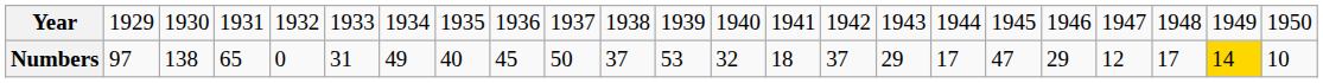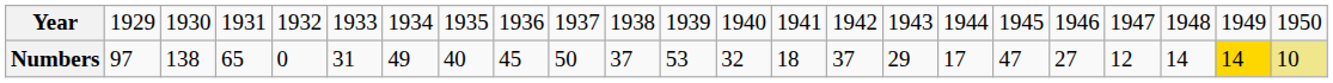Numbers | column 19: 29 -> 27
Numbers | column 21: 17 -> 14
Numbers | column 23: no background -> khaki background
